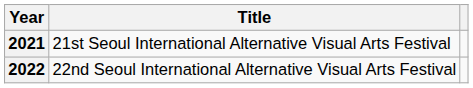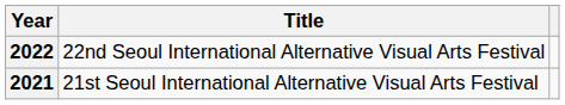rows swapped: 2021 <-> 2022
